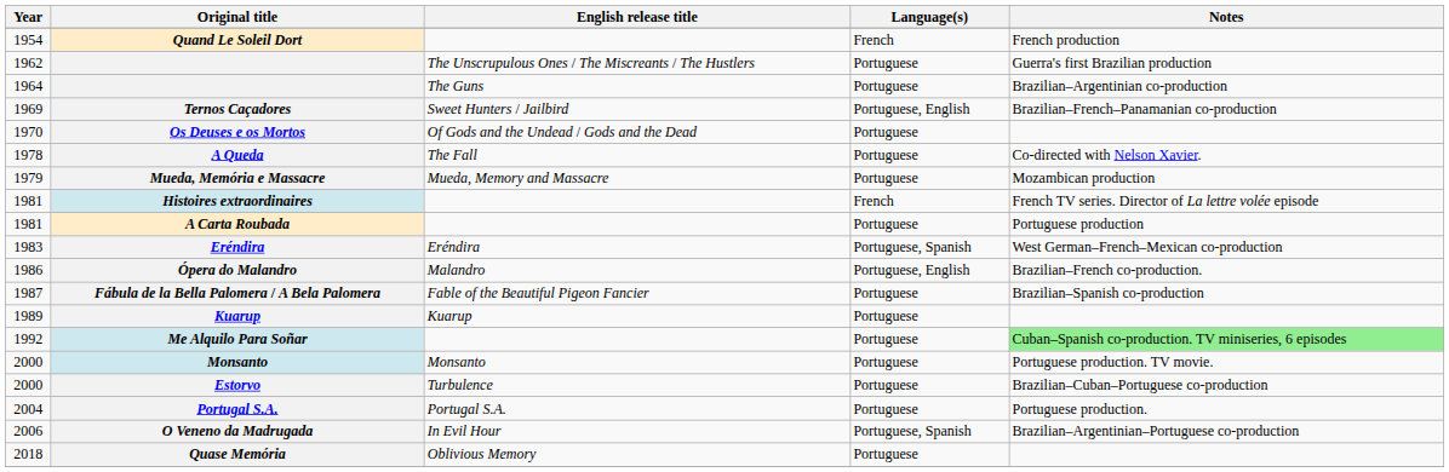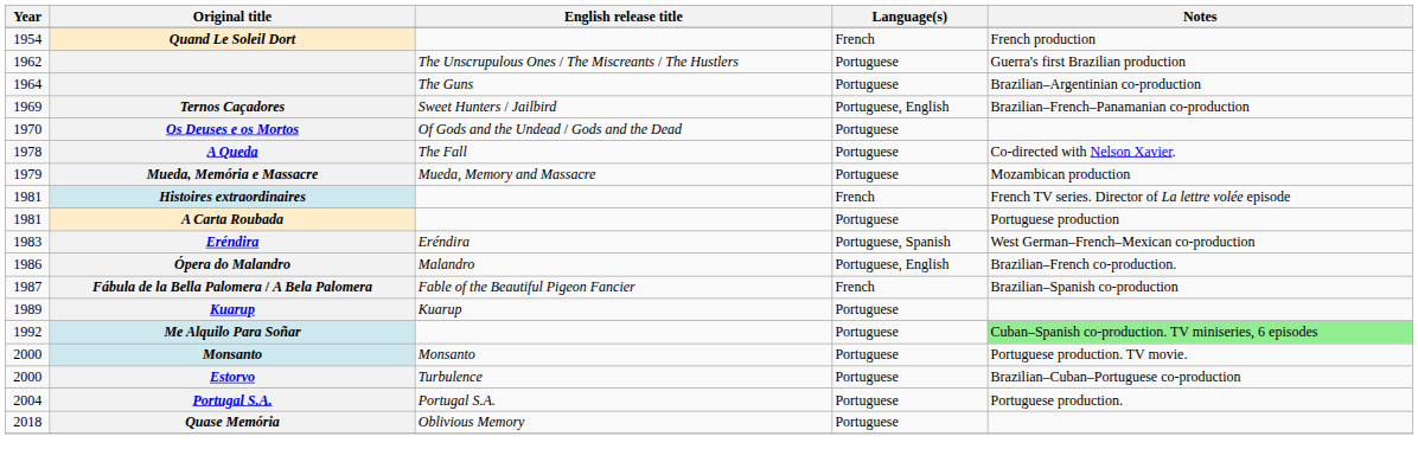Fábula de la Bella Palomera / A Bela Palomera | Language(s): Portuguese -> French
- row: 2006 | O Veneno da Madrugada | In Evil Hour | Portuguese, Spanish | Brazilian–Argentinian–Portuguese co-production
